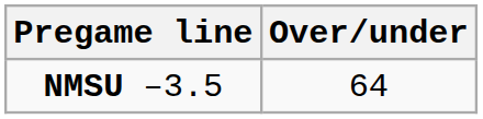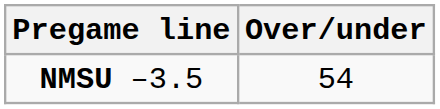NMSU –3.5 | Over/under: 64 -> 54
